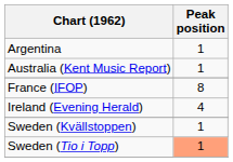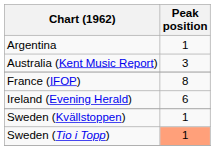Australia (Kent Music Report) | Peak position: 1 -> 3
Ireland (Evening Herald) | Peak position: 4 -> 6
